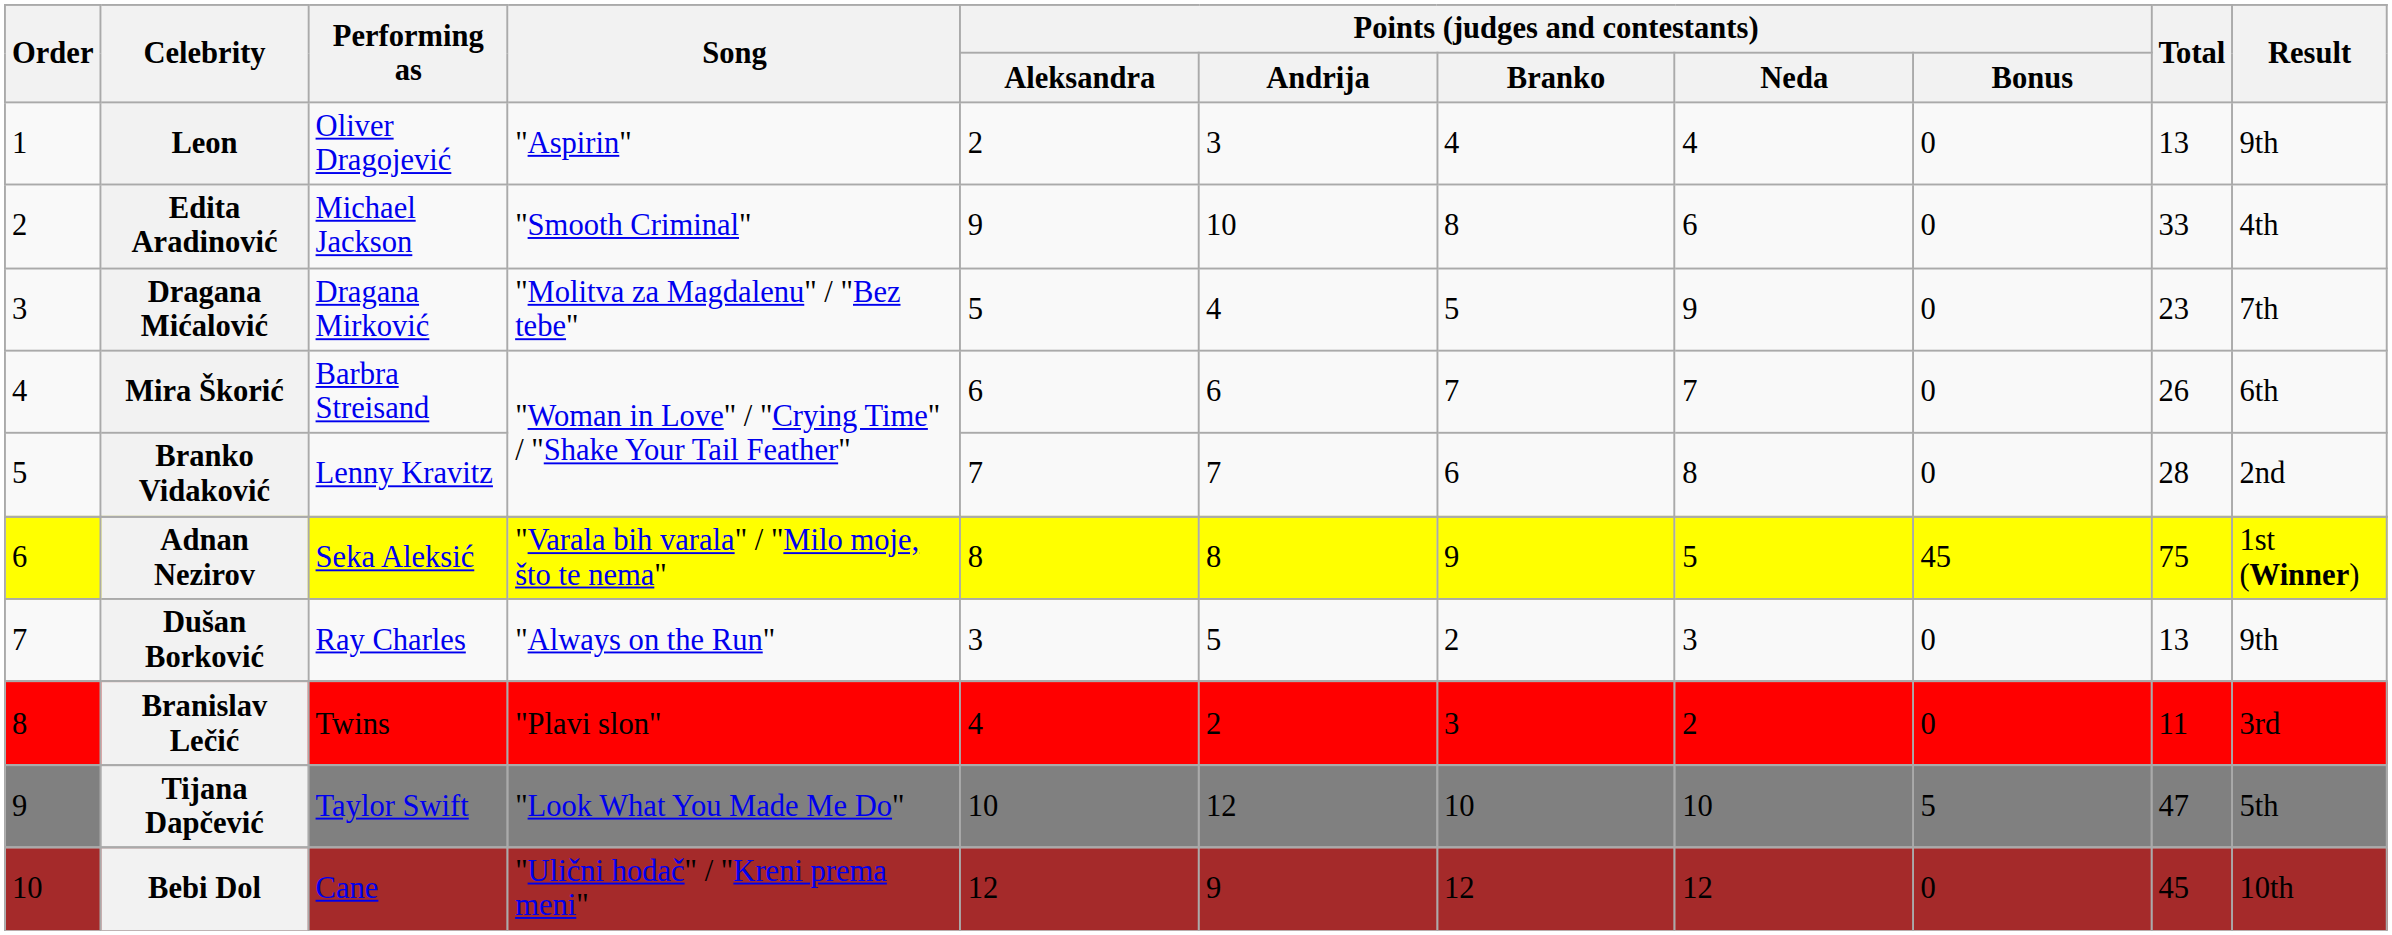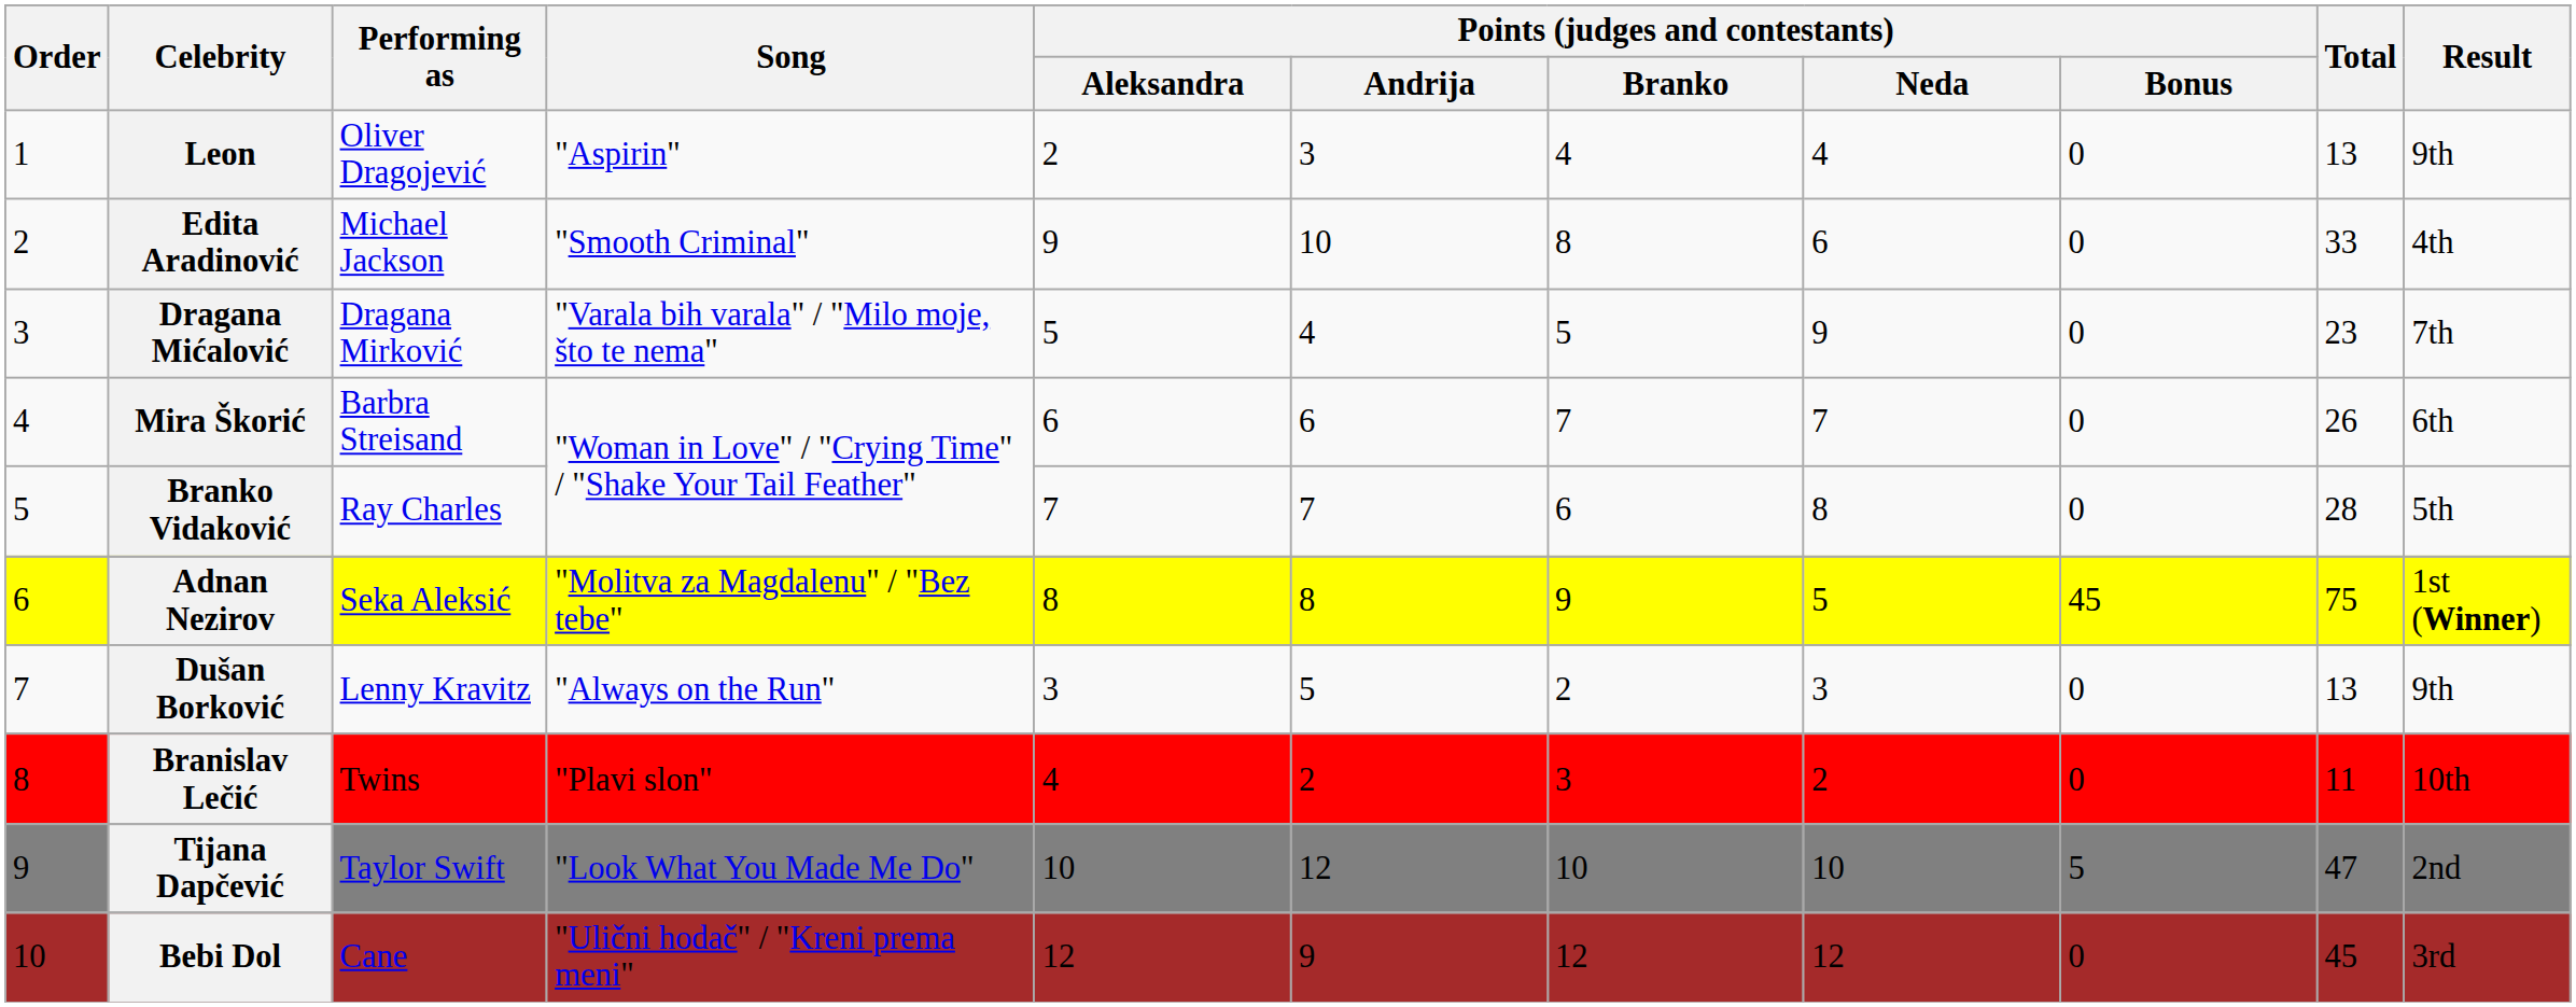Dragana Mićalović | Song: "Molitva za Magdalenu" / "Bez tebe" -> "Varala bih varala" / "Milo moje, što te nema"
Branko Vidaković | Performing as: Lenny Kravitz -> Ray Charles
Branko Vidaković | Result: 2nd -> 5th
Adnan Nezirov | Song: "Varala bih varala" / "Milo moje, što te nema" -> "Molitva za Magdalenu" / "Bez tebe"
Dušan Borković | Performing as: Ray Charles -> Lenny Kravitz
Branislav Lečić | Result: 3rd -> 10th
Tijana Dapčević | Result: 5th -> 2nd
Bebi Dol | Result: 10th -> 3rd
